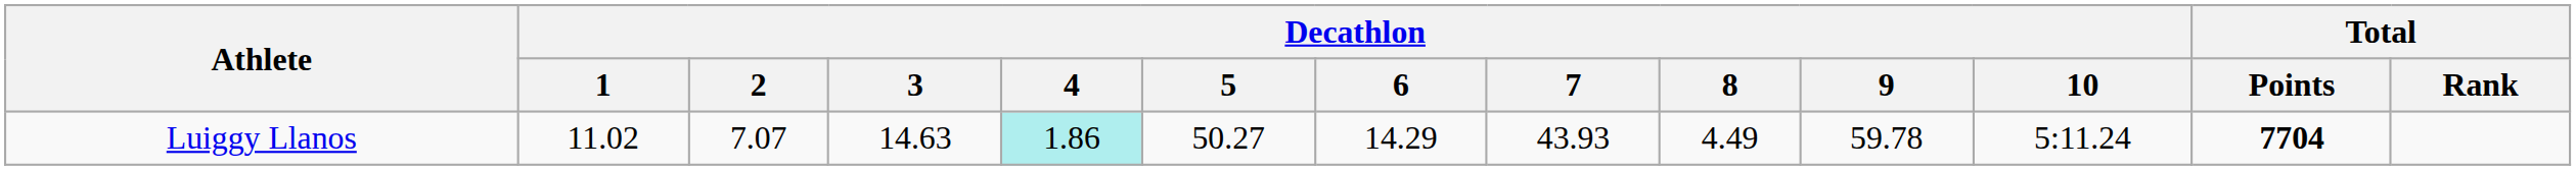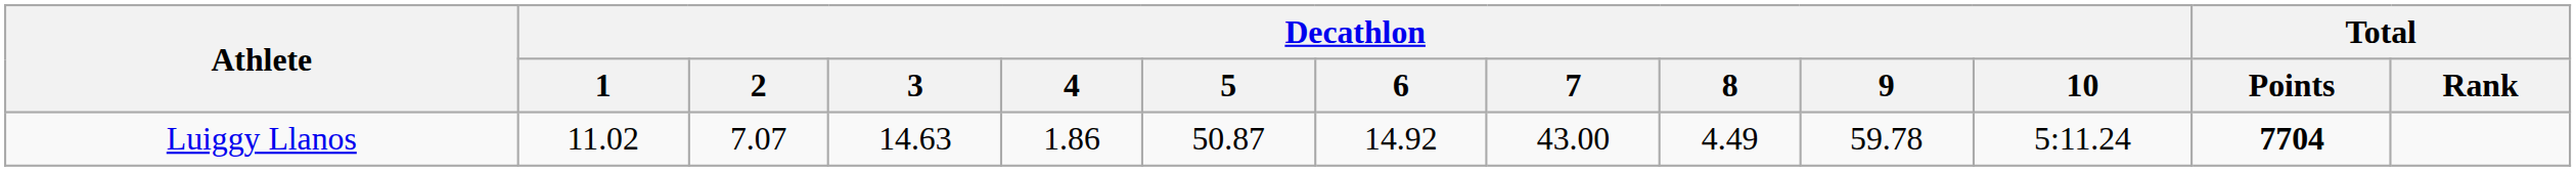Luiggy Llanos | Decathlon / 4: paleturquoise background -> no background
Luiggy Llanos | Decathlon / 5: 50.27 -> 50.87
Luiggy Llanos | Decathlon / 6: 14.29 -> 14.92
Luiggy Llanos | Decathlon / 7: 43.93 -> 43.00
